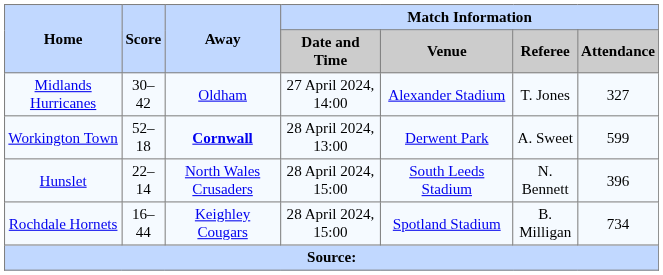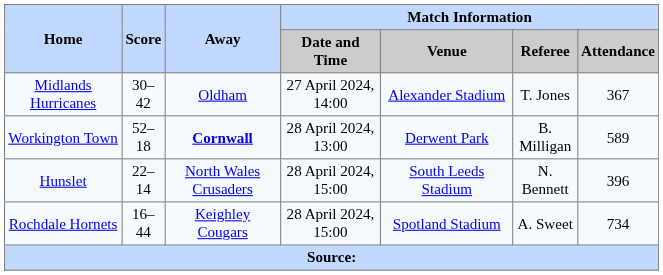Midlands Hurricanes | Match Information / Attendance: 327 -> 367
Workington Town | Match Information / Referee: A. Sweet -> B. Milligan
Workington Town | Match Information / Attendance: 599 -> 589
Rochdale Hornets | Match Information / Referee: B. Milligan -> A. Sweet
